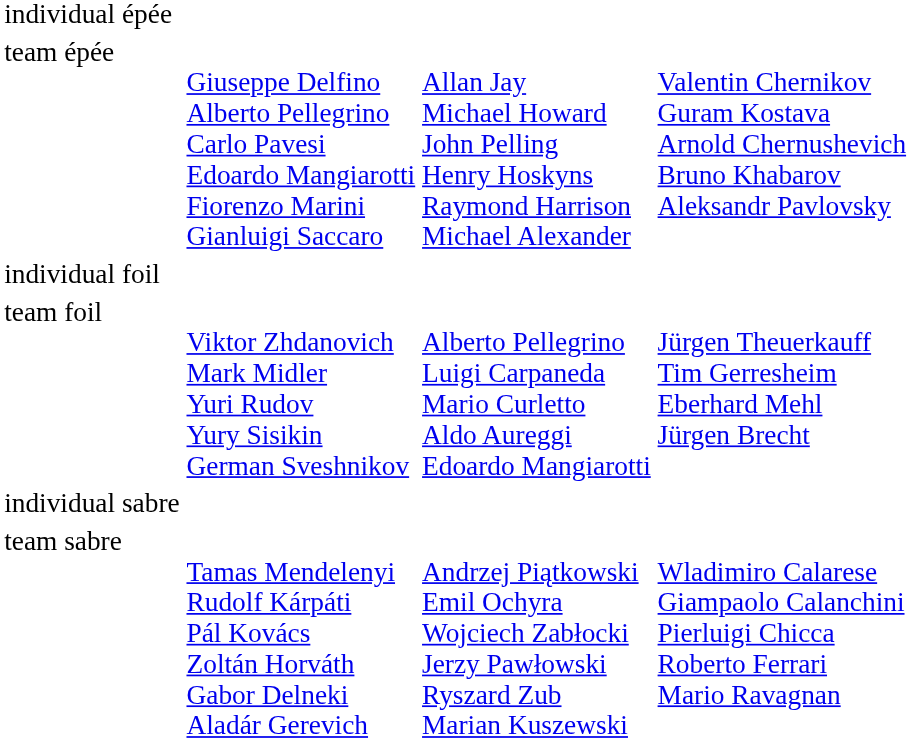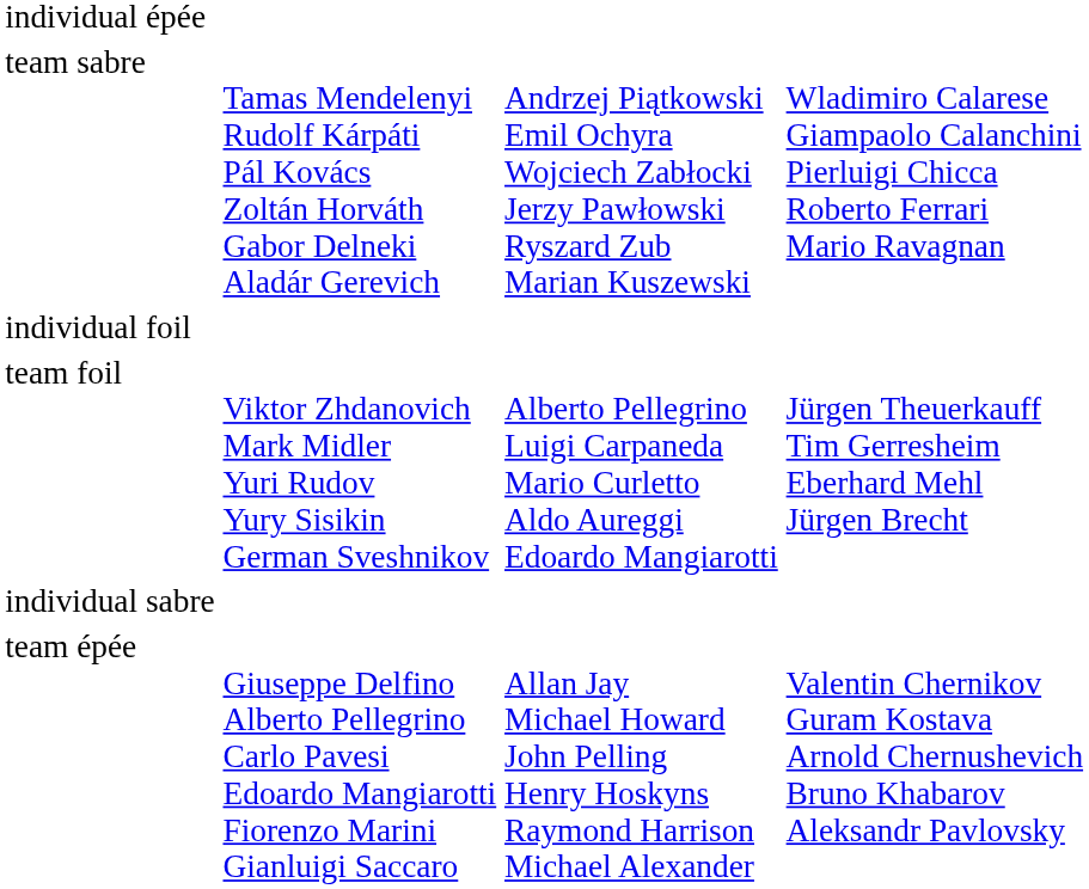rows swapped: team épée <-> team sabre
